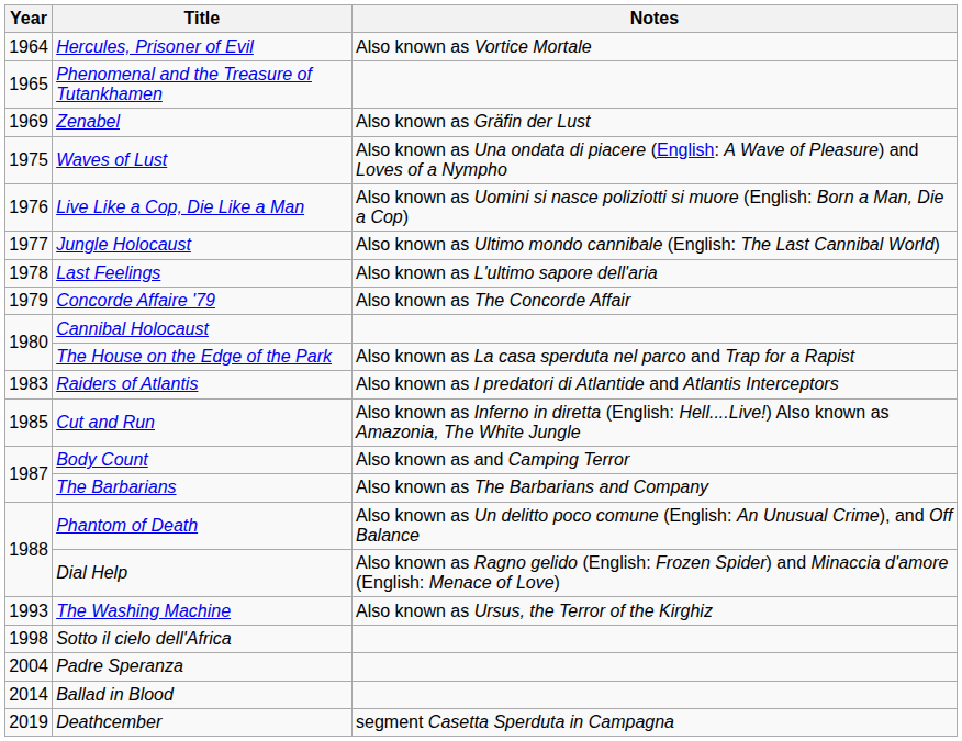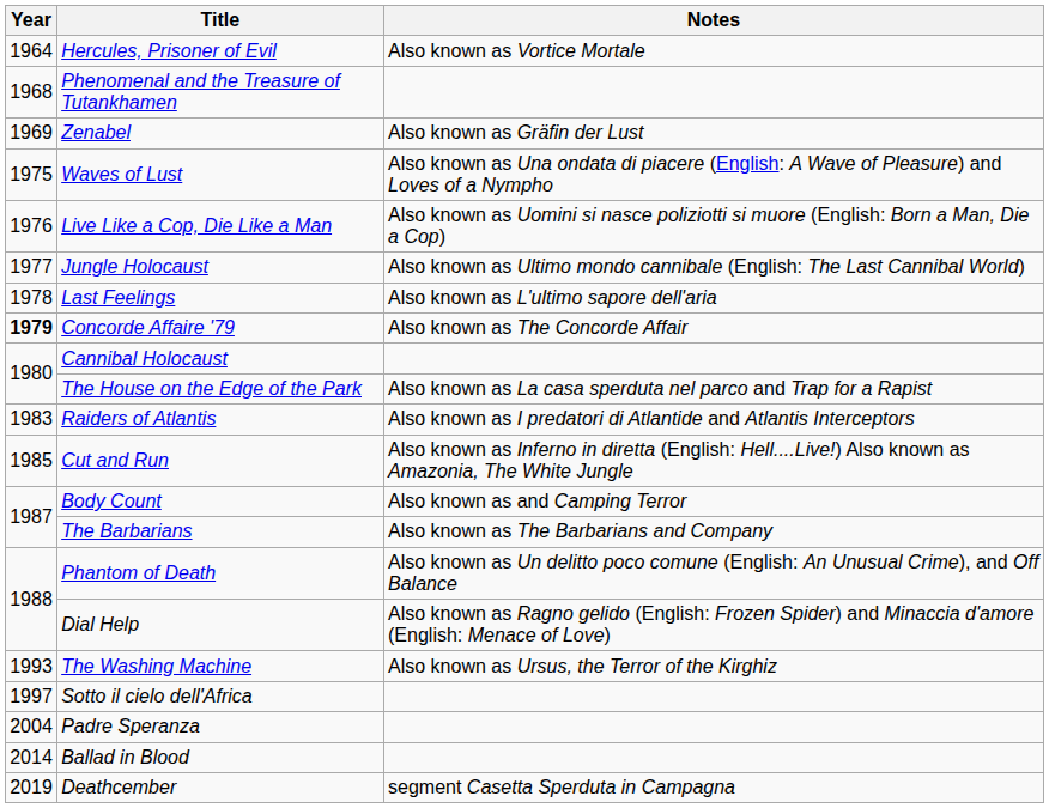Phenomenal and the Treasure of Tutankhamen | Year: 1965 -> 1968
Concorde Affaire '79 | Year: normal -> bold
Sotto il cielo dell'Africa | Year: 1998 -> 1997
